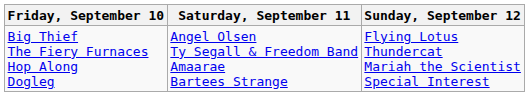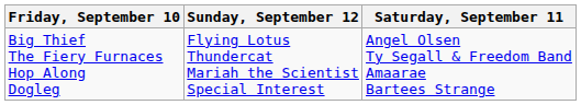columns swapped: Saturday, September 11 <-> Sunday, September 12
